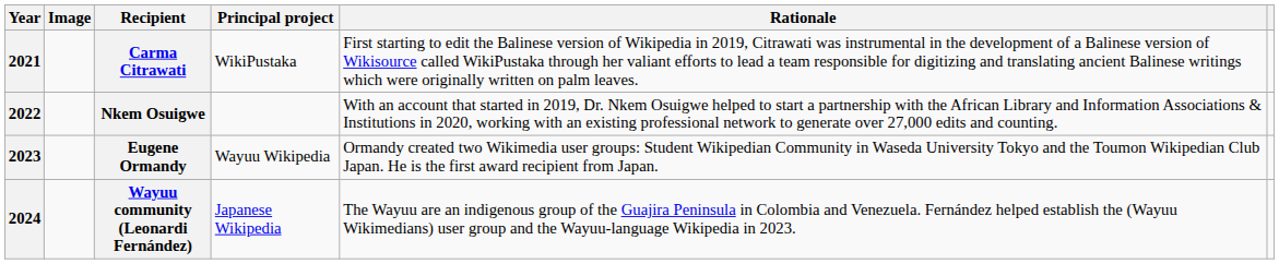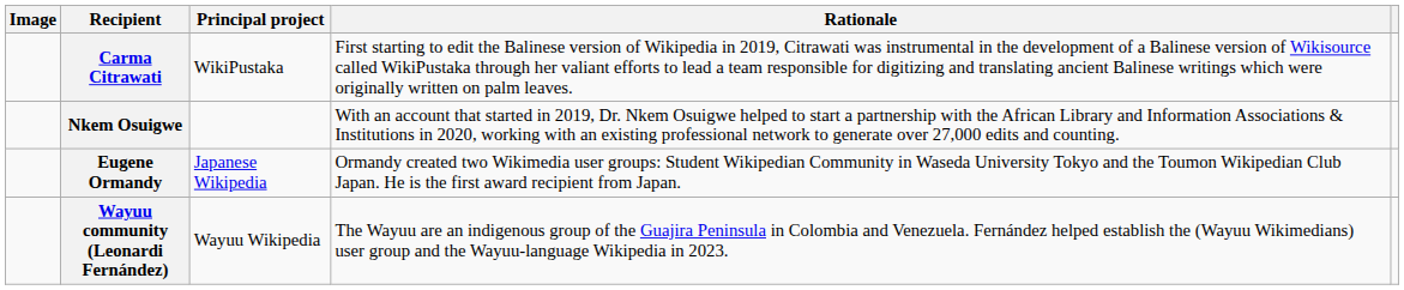- column: Year | 2021 | 2022 | 2023 | 2024
Eugene Ormandy | Principal project: Wayuu Wikipedia -> Japanese Wikipedia
Wayuu community (Leonardi Fernández) | Principal project: Japanese Wikipedia -> Wayuu Wikipedia
